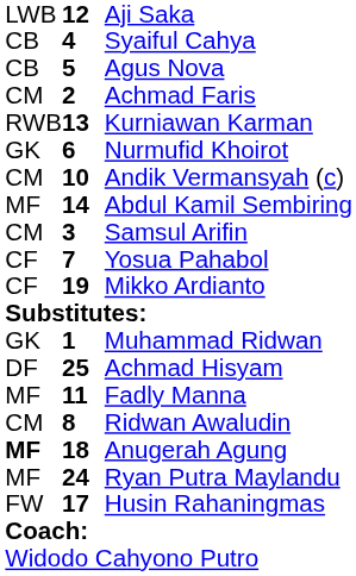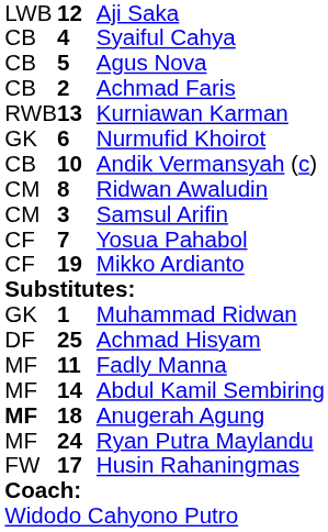Achmad Faris | column 1: CM -> CB
Andik Vermansyah (c) | column 1: CM -> CB
rows swapped: Ridwan Awaludin <-> Abdul Kamil Sembiring
